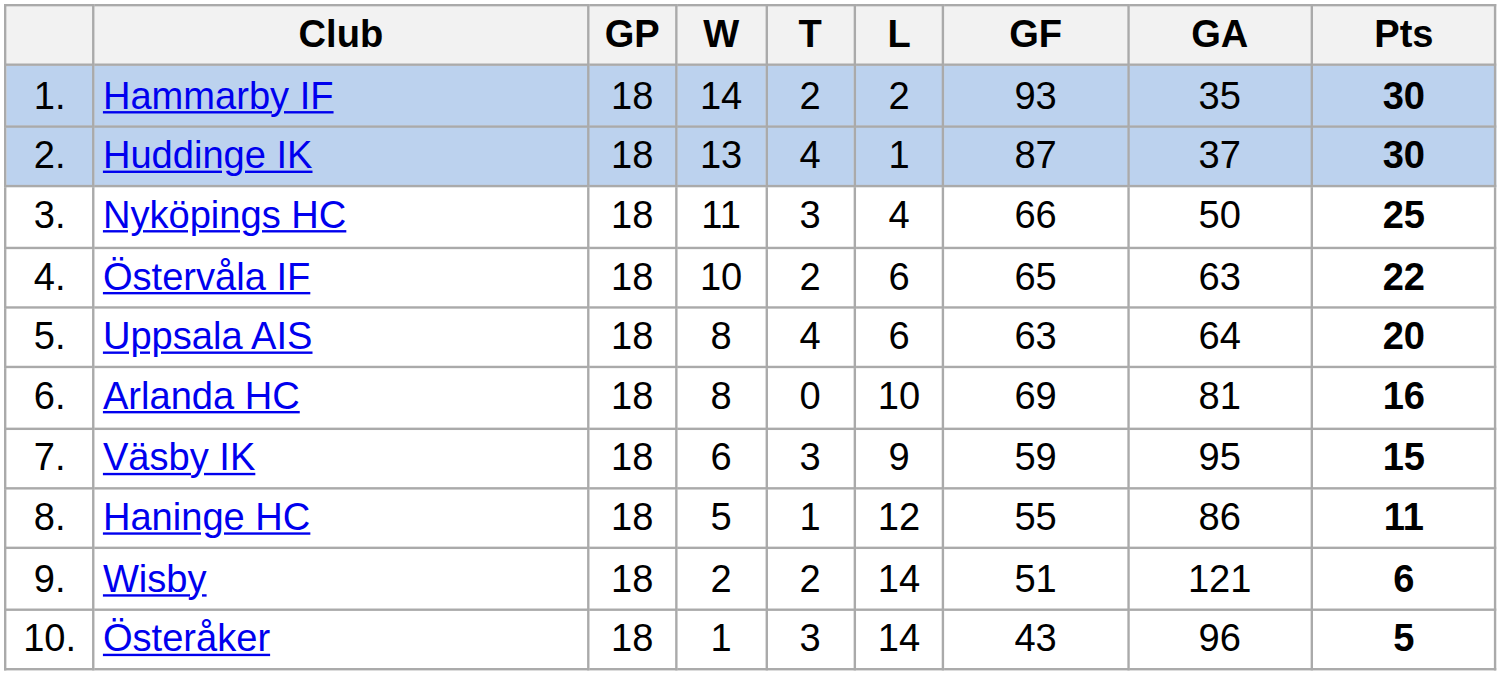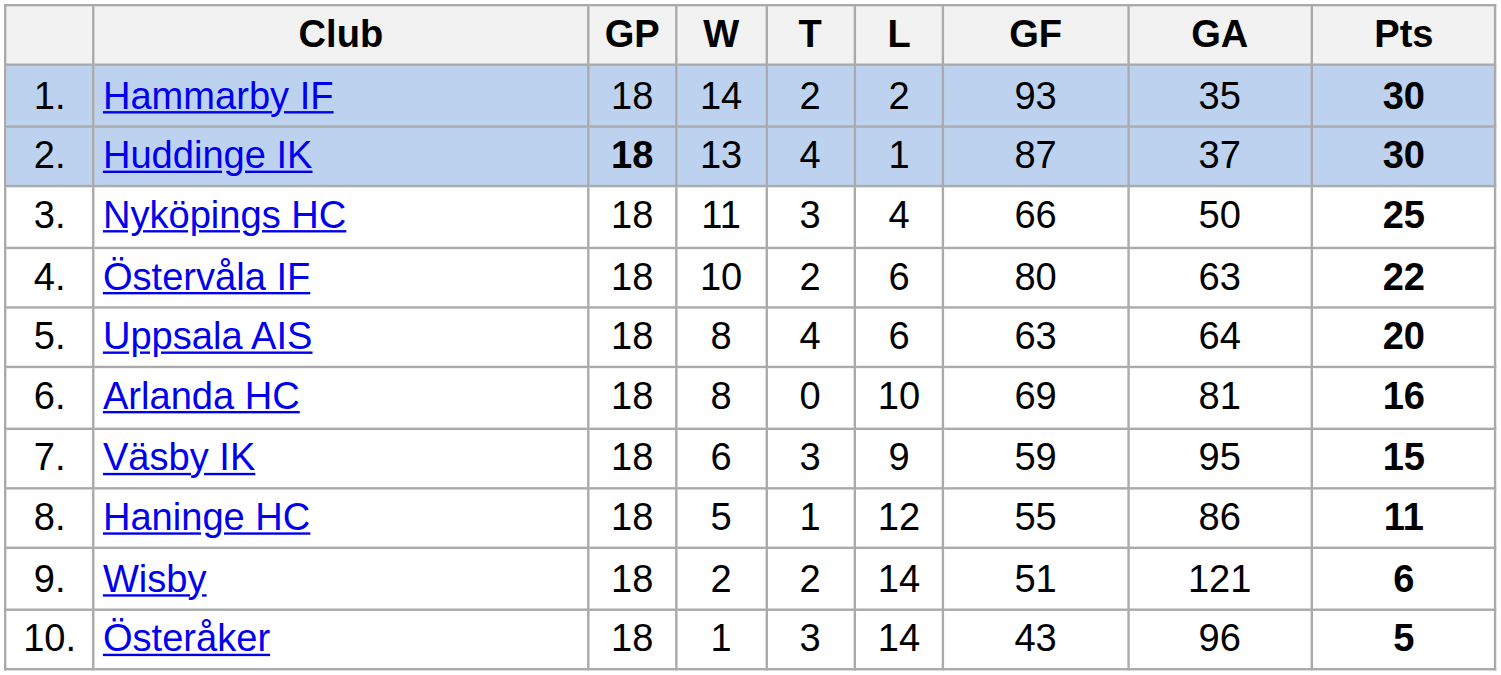Huddinge IK | GP: normal -> bold
Östervåla IF | GF: 65 -> 80
